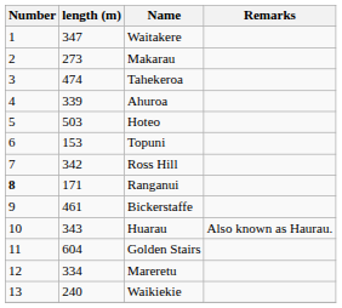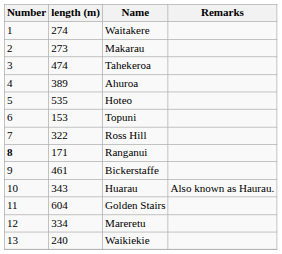Waitakere | length (m): 347 -> 274
Ahuroa | length (m): 339 -> 389
Hoteo | length (m): 503 -> 535
Ross Hill | length (m): 342 -> 322
